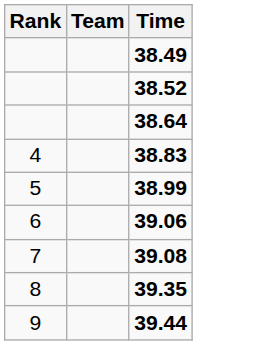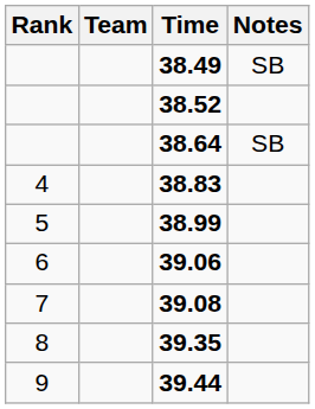+ column: Notes | SB | SB
